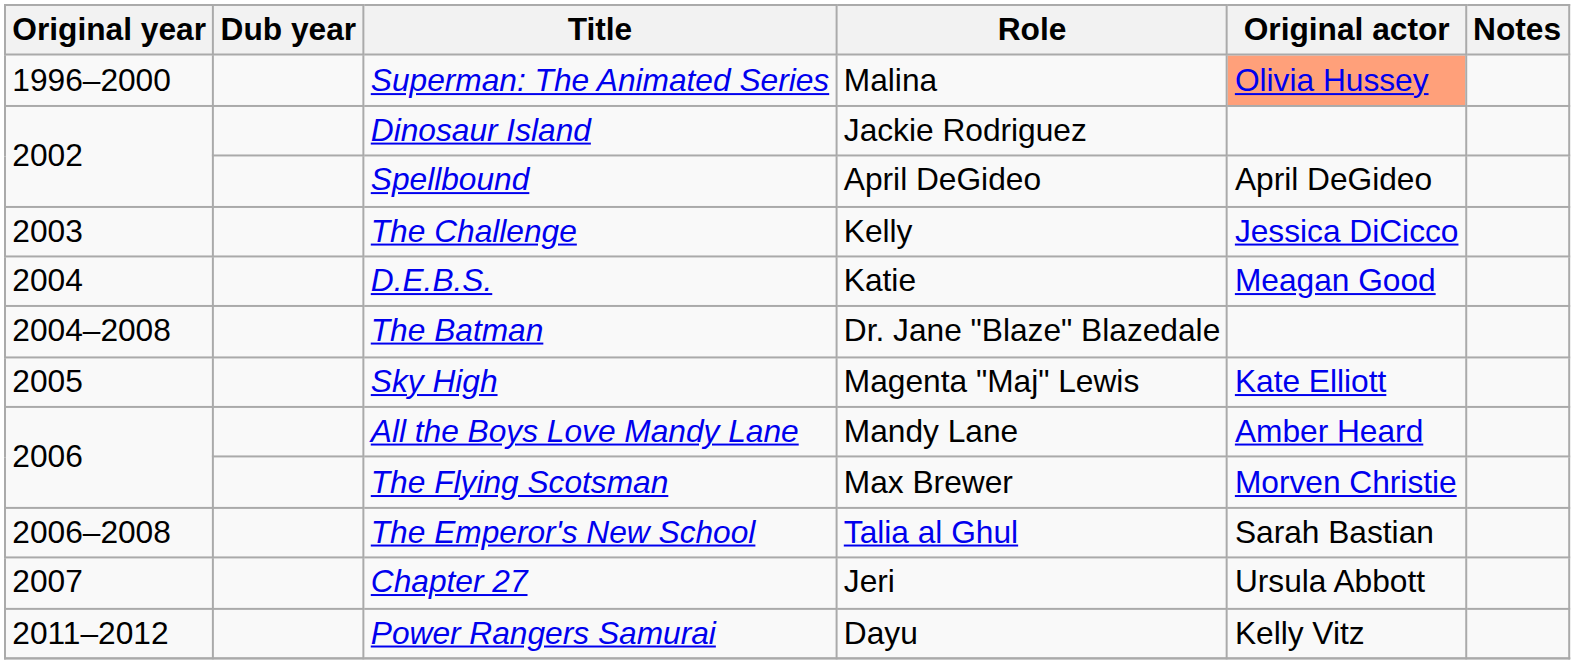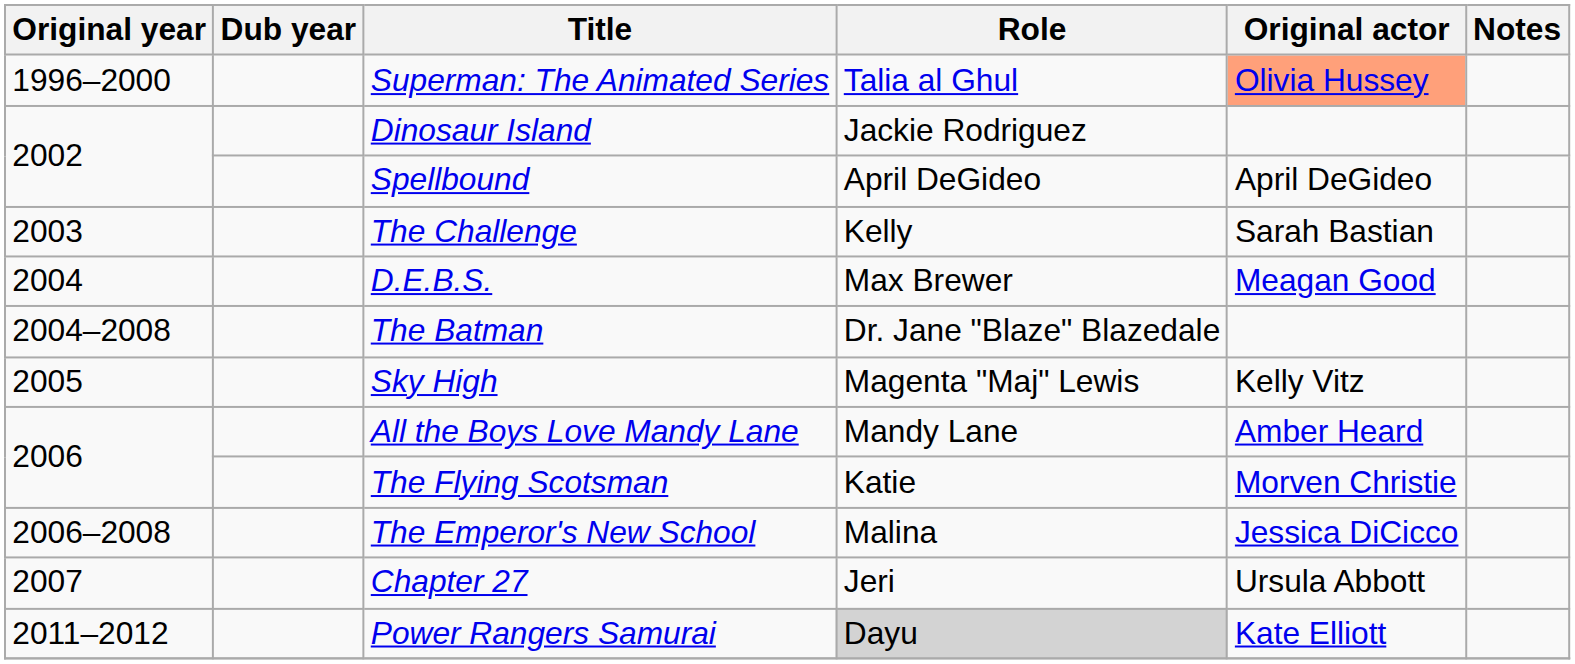Superman: The Animated Series | Role: Malina -> Talia al Ghul
The Challenge | Original actor: Jessica DiCicco -> Sarah Bastian
D.E.B.S. | Role: Katie -> Max Brewer
Sky High | Original actor: Kate Elliott -> Kelly Vitz
The Flying Scotsman | Role: Max Brewer -> Katie
The Emperor's New School | Role: Talia al Ghul -> Malina
The Emperor's New School | Original actor: Sarah Bastian -> Jessica DiCicco
Power Rangers Samurai | Role: no background -> lightgrey background
Power Rangers Samurai | Original actor: Kelly Vitz -> Kate Elliott
